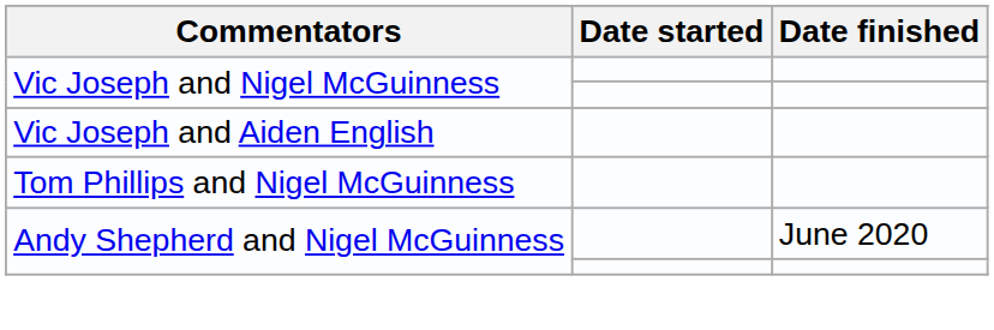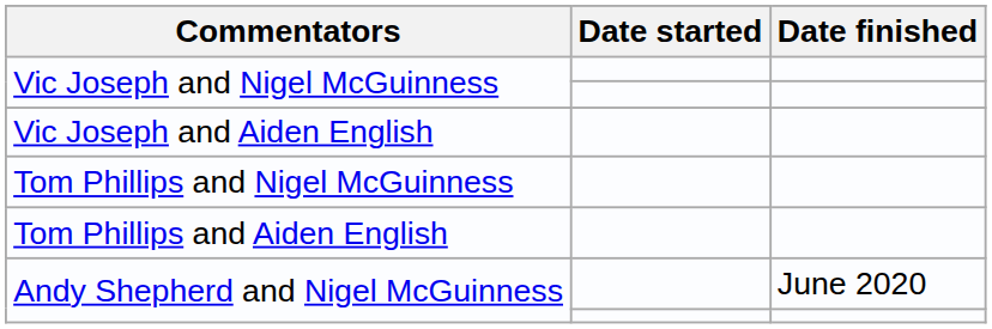+ row: Tom Phillips and Aiden English
